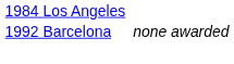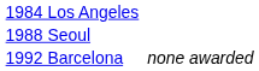+ row: 1988 Seoul
